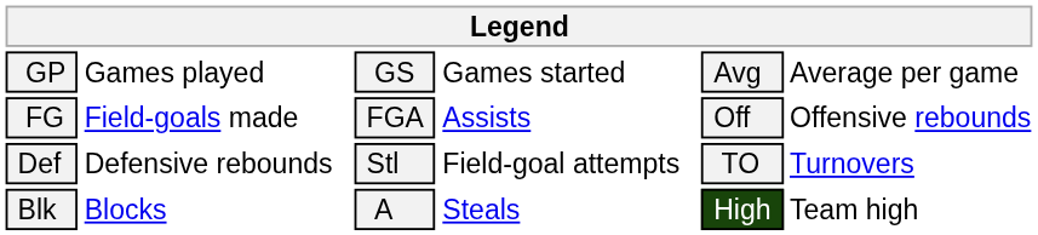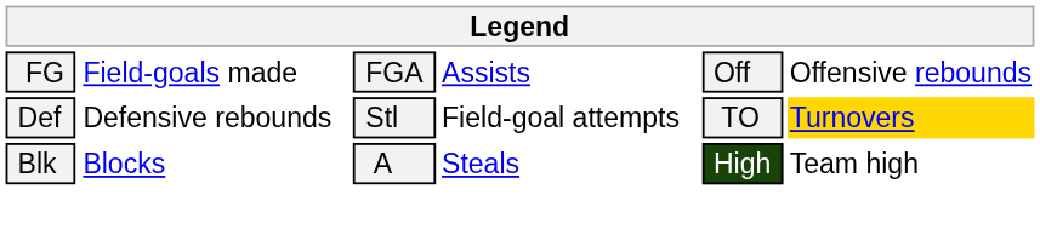- row: GP | Games played | GS | Games started | Avg | Average per game
Def | column 6: no background -> gold background
